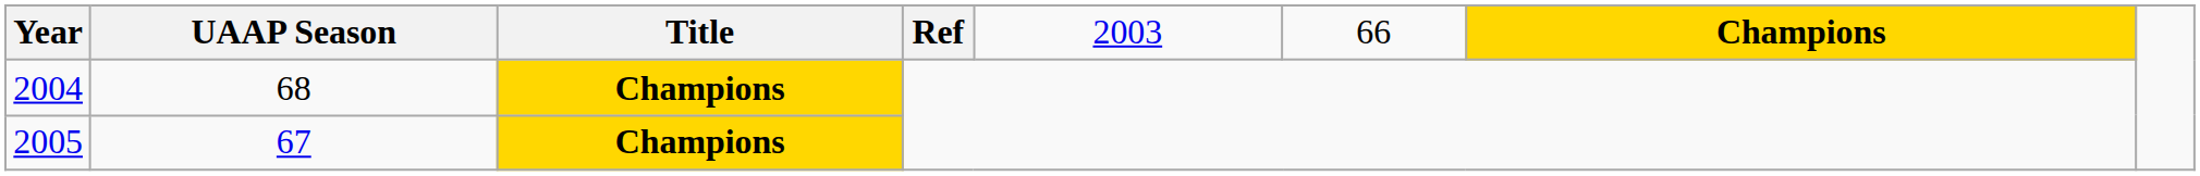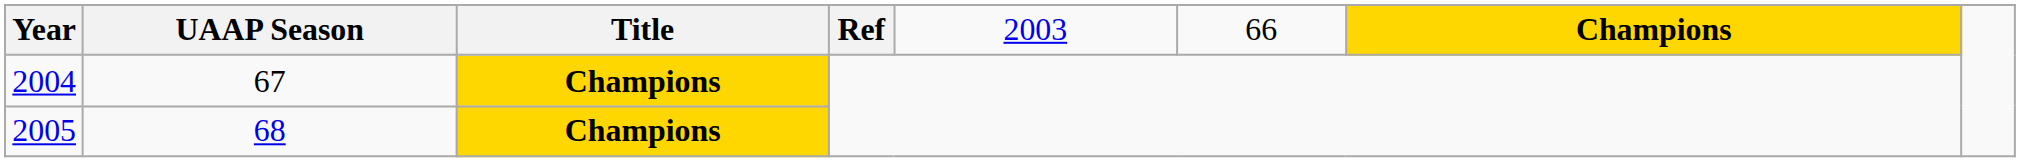2004 | UAAP Season: 68 -> 67
2005 | UAAP Season: 67 -> 68
